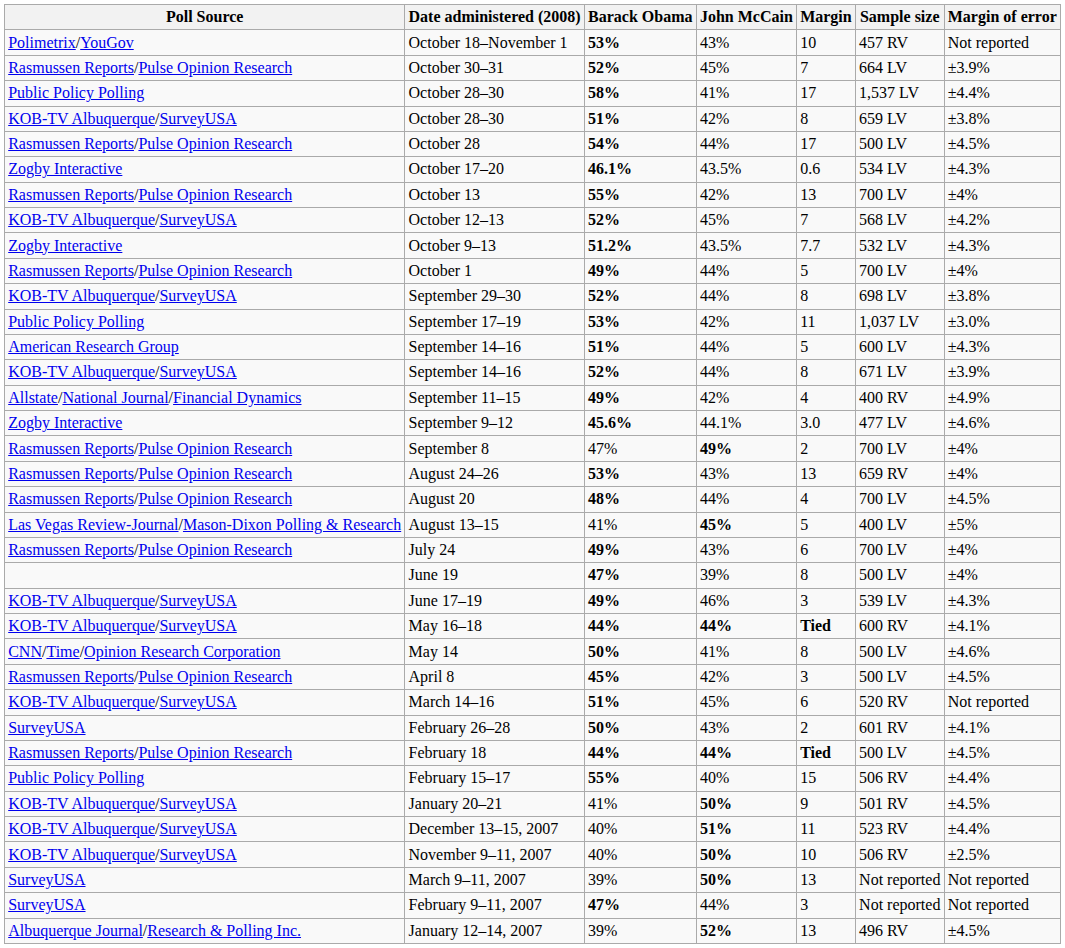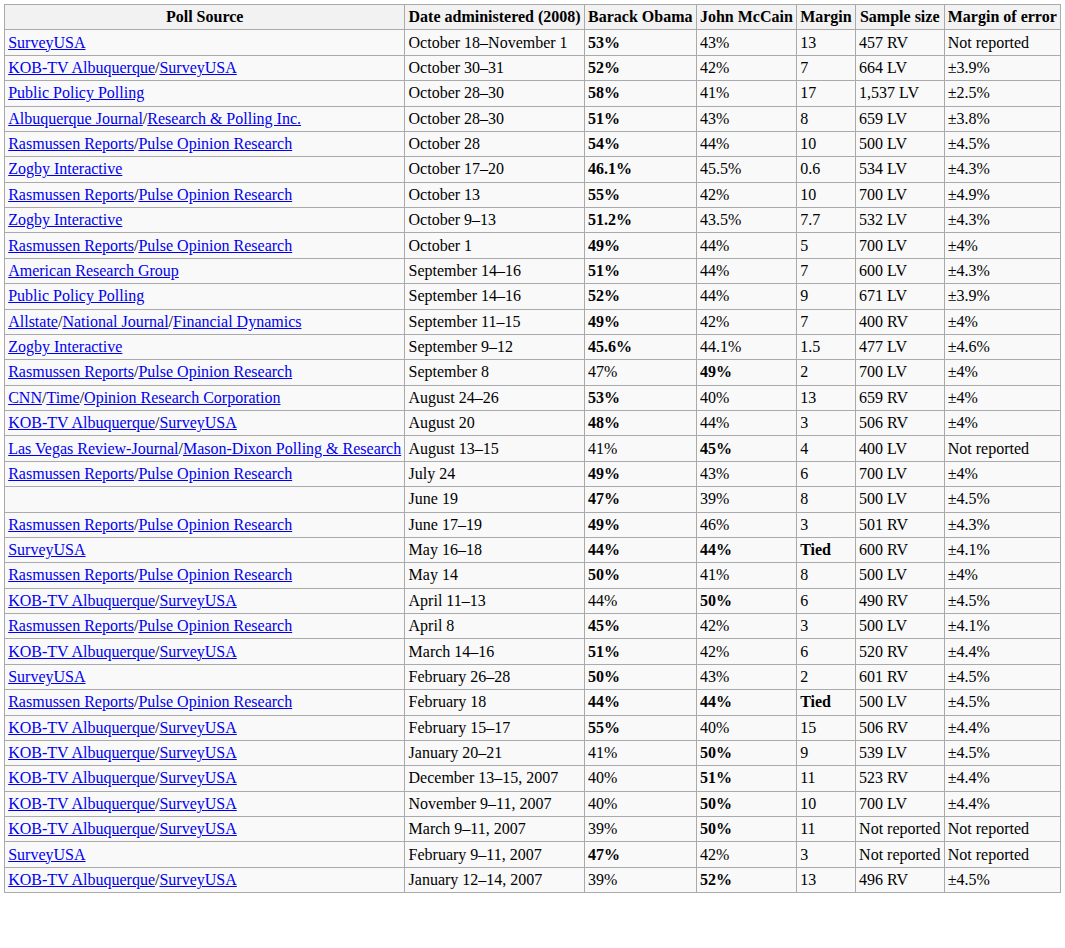October 18–November 1 | Poll Source: Polimetrix/YouGov -> SurveyUSA
October 18–November 1 | Margin: 10 -> 13
October 30–31 | Poll Source: Rasmussen Reports/Pulse Opinion Research -> KOB-TV Albuquerque/SurveyUSA
October 30–31 | John McCain: 45% -> 42%
October 28–30 / 58% | Margin of error: ±4.4% -> ±2.5%
October 28–30 / 51% | Poll Source: KOB-TV Albuquerque/SurveyUSA -> Albuquerque Journal/Research & Polling Inc.
October 28–30 / 51% | John McCain: 42% -> 43%
October 28 | Margin: 17 -> 10
October 17–20 | John McCain: 43.5% -> 45.5%
October 13 | Margin: 13 -> 10
October 13 | Margin of error: ±4% -> ±4.9%
- row: KOB-TV Albuquerque/SurveyUSA | October 12–13 | 52% | 45% | 7 | 568 LV | ±4.2%
- row: KOB-TV Albuquerque/SurveyUSA | September 29–30 | 52% | 44% | 8 | 698 LV | ±3.8%
- row: Public Policy Polling | September 17–19 | 53% | 42% | 11 | 1,037 LV | ±3.0%
September 14–16 / 51% | Margin: 5 -> 7
September 14–16 / 52% | Poll Source: KOB-TV Albuquerque/SurveyUSA -> Public Policy Polling
September 14–16 / 52% | Margin: 8 -> 9
September 11–15 | Margin: 4 -> 7
September 11–15 | Margin of error: ±4.9% -> ±4%
September 9–12 | Margin: 3.0 -> 1.5
August 24–26 | Poll Source: Rasmussen Reports/Pulse Opinion Research -> CNN/Time/Opinion Research Corporation
August 24–26 | John McCain: 43% -> 40%
August 20 | Poll Source: Rasmussen Reports/Pulse Opinion Research -> KOB-TV Albuquerque/SurveyUSA
August 20 | Margin: 4 -> 3
August 20 | Sample size: 700 LV -> 506 RV
August 20 | Margin of error: ±4.5% -> ±4%
August 13–15 | Margin: 5 -> 4
August 13–15 | Margin of error: ±5% -> Not reported
June 19 | Margin of error: ±4% -> ±4.5%
June 17–19 | Poll Source: KOB-TV Albuquerque/SurveyUSA -> Rasmussen Reports/Pulse Opinion Research
June 17–19 | Sample size: 539 LV -> 501 RV
May 16–18 | Poll Source: KOB-TV Albuquerque/SurveyUSA -> SurveyUSA
May 14 | Poll Source: CNN/Time/Opinion Research Corporation -> Rasmussen Reports/Pulse Opinion Research
May 14 | Margin of error: ±4.6% -> ±4%
+ row: KOB-TV Albuquerque/SurveyUSA | April 11–13 | 44% | 50% | 6 | 490 RV | ±4.5%
April 8 | Margin of error: ±4.5% -> ±4.1%
March 14–16 | John McCain: 45% -> 42%
March 14–16 | Margin of error: Not reported -> ±4.4%
February 26–28 | Margin of error: ±4.1% -> ±4.5%
February 15–17 | Poll Source: Public Policy Polling -> KOB-TV Albuquerque/SurveyUSA
January 20–21 | Sample size: 501 RV -> 539 LV
November 9–11, 2007 | Sample size: 506 RV -> 700 LV
November 9–11, 2007 | Margin of error: ±2.5% -> ±4.4%
March 9–11, 2007 | Poll Source: SurveyUSA -> KOB-TV Albuquerque/SurveyUSA
March 9–11, 2007 | Margin: 13 -> 11
February 9–11, 2007 | John McCain: 44% -> 42%
January 12–14, 2007 | Poll Source: Albuquerque Journal/Research & Polling Inc. -> KOB-TV Albuquerque/SurveyUSA
